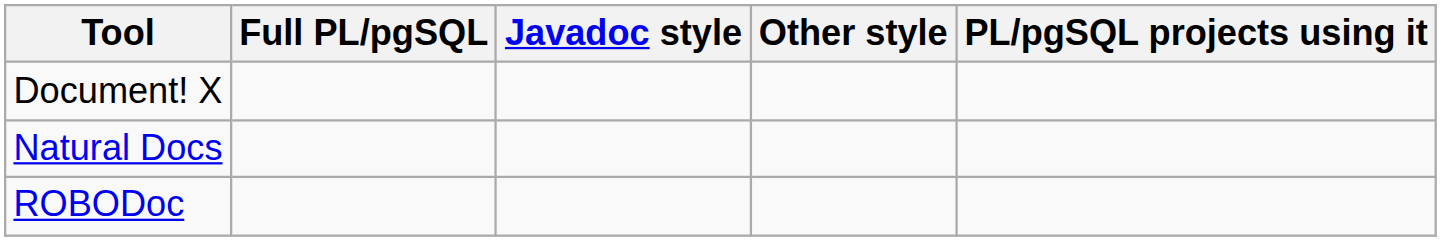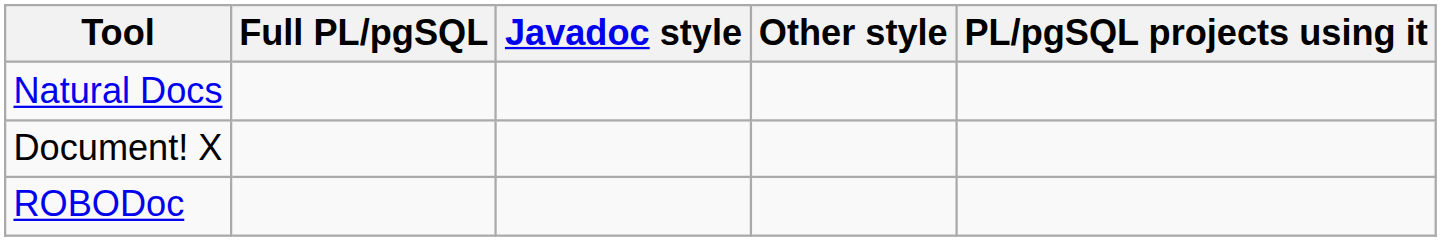rows swapped: Document! X <-> Natural Docs
